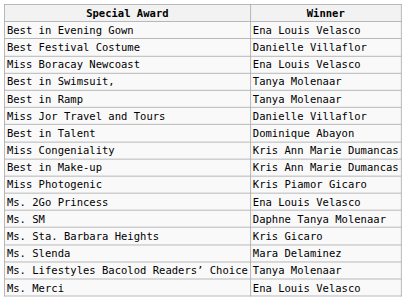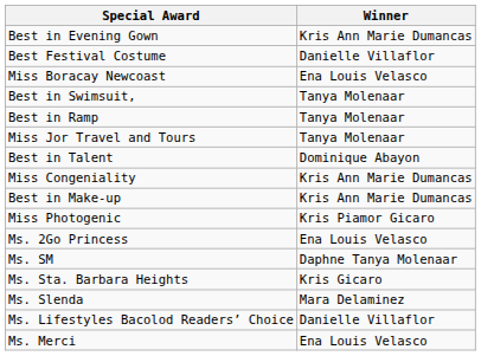Best in Evening Gown | Winner: Ena Louis Velasco -> Kris Ann Marie Dumancas
Miss Jor Travel and Tours | Winner: Danielle Villaflor -> Tanya Molenaar
Ms. Lifestyles Bacolod Readers’ Choice | Winner: Tanya Molenaar -> Danielle Villaflor
